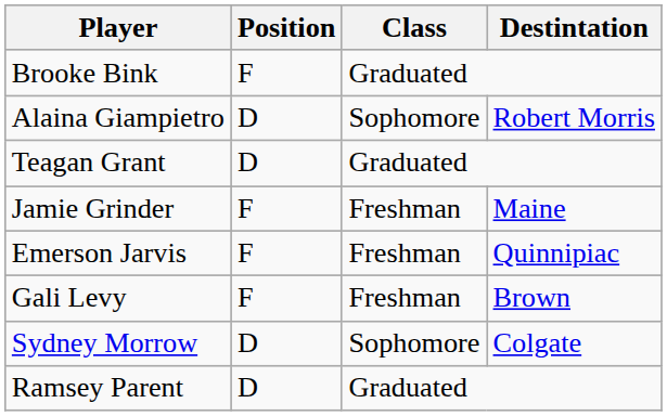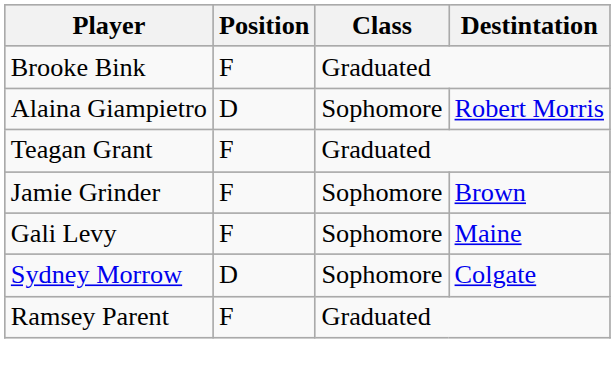Teagan Grant | Position: D -> F
Jamie Grinder | Class: Freshman -> Sophomore
Jamie Grinder | Destintation: Maine -> Brown
- row: Emerson Jarvis | F | Freshman | Quinnipiac
Gali Levy | Class: Freshman -> Sophomore
Gali Levy | Destintation: Brown -> Maine
Ramsey Parent | Position: D -> F
